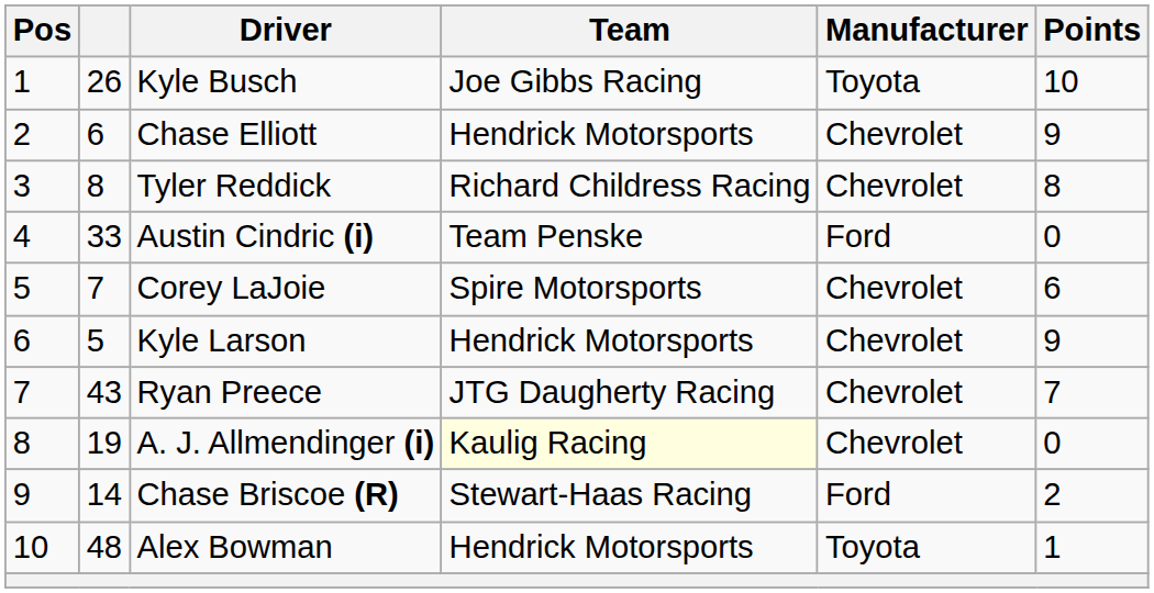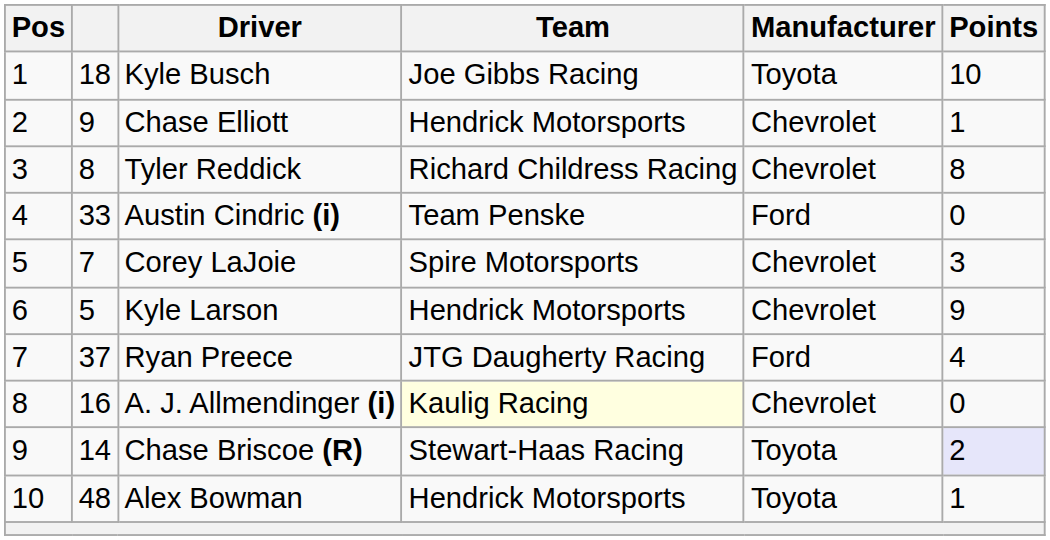Kyle Busch | column 2: 26 -> 18
Chase Elliott | column 2: 6 -> 9
Chase Elliott | Points: 9 -> 1
Corey LaJoie | Points: 6 -> 3
Ryan Preece | column 2: 43 -> 37
Ryan Preece | Manufacturer: Chevrolet -> Ford
Ryan Preece | Points: 7 -> 4
A. J. Allmendinger (i) | column 2: 19 -> 16
Chase Briscoe (R) | Manufacturer: Ford -> Toyota
Chase Briscoe (R) | Points: no background -> lavender background
